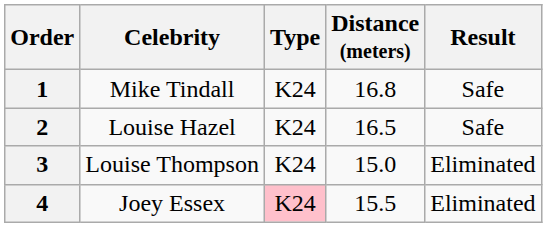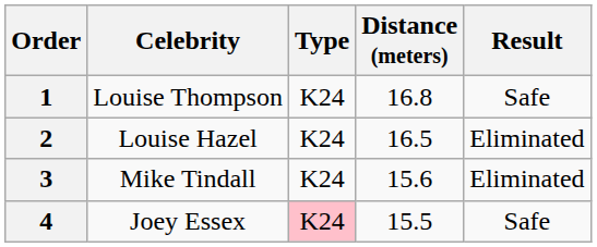1 | Celebrity: Mike Tindall -> Louise Thompson
2 | Result: Safe -> Eliminated
3 | Celebrity: Louise Thompson -> Mike Tindall
3 | Distance (meters): 15.0 -> 15.6
4 | Result: Eliminated -> Safe
